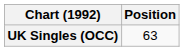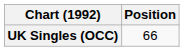UK Singles (OCC) | Position: 63 -> 66
